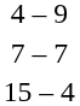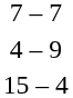rows swapped: 4 – 9 <-> 7 – 7
